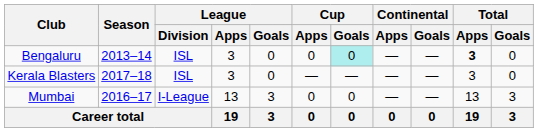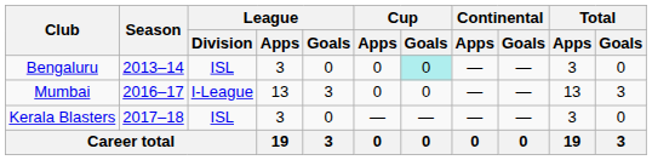Bengaluru | Total / Apps: bold -> normal
rows swapped: Mumbai <-> Kerala Blasters
